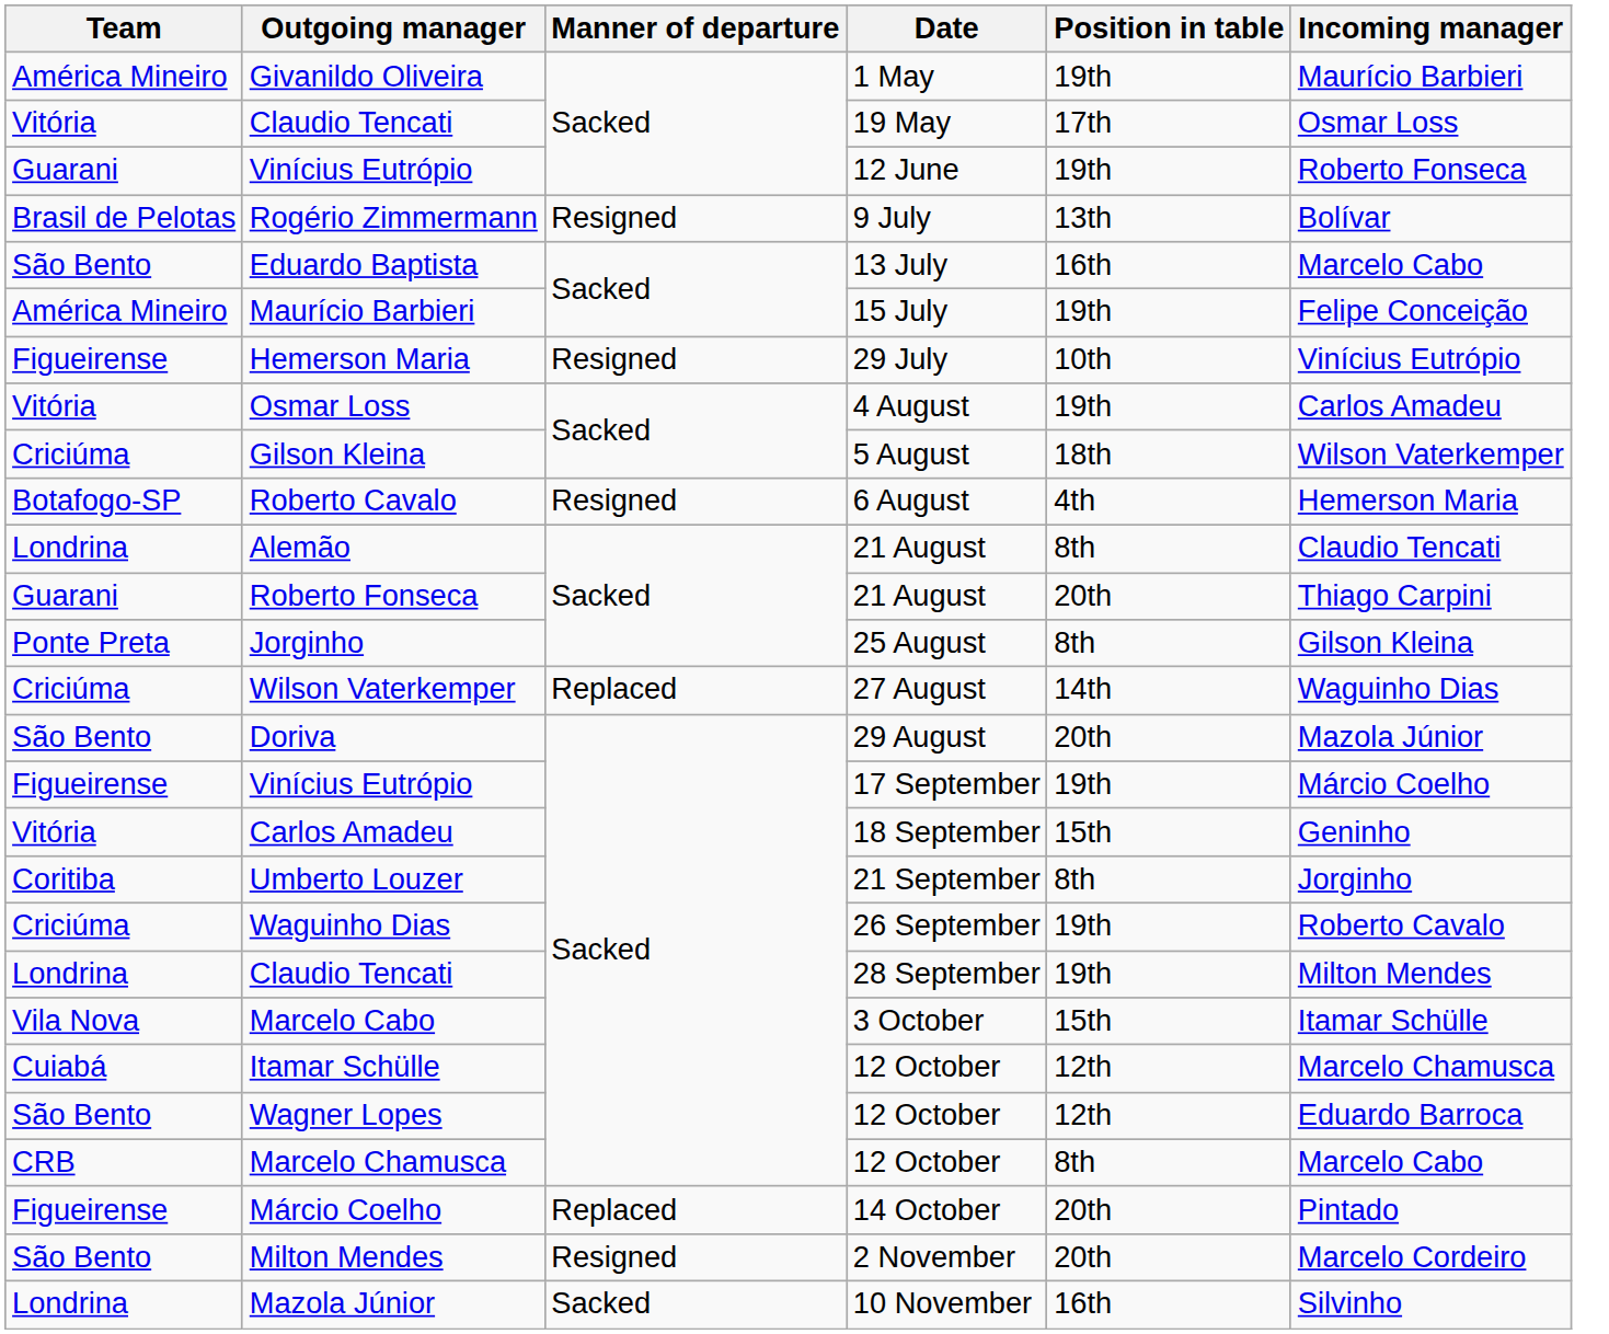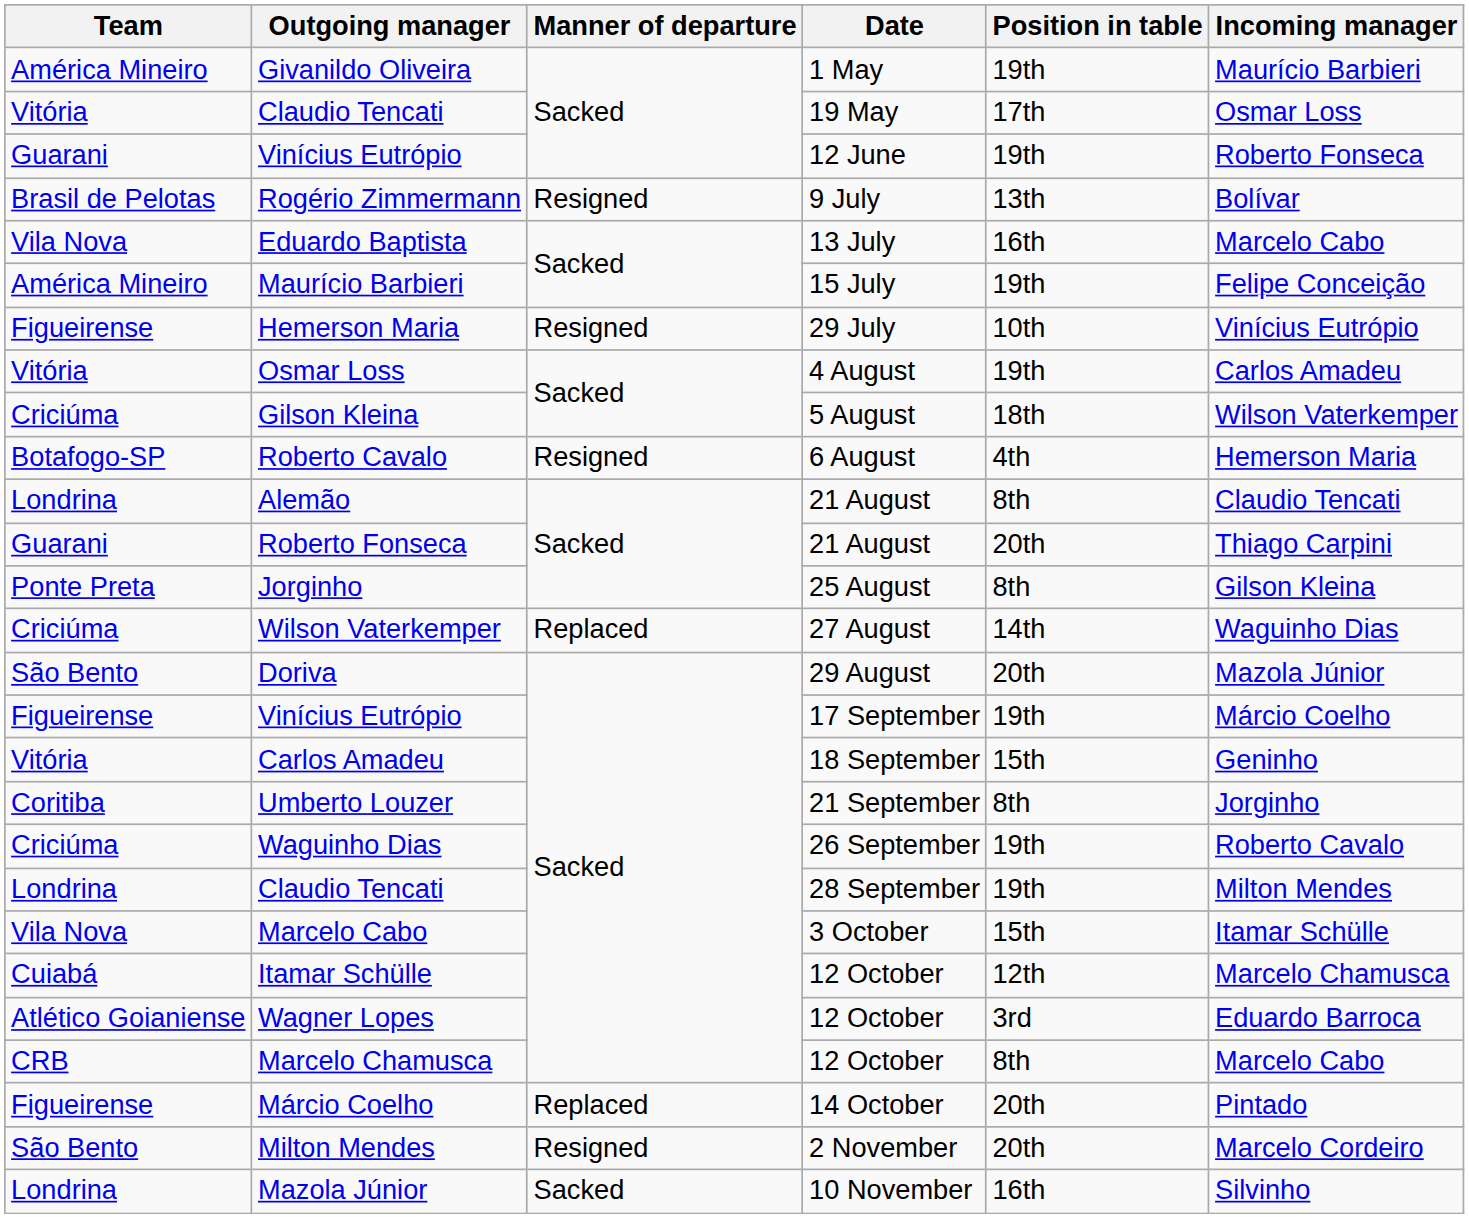Eduardo Baptista | Team: São Bento -> Vila Nova
Wagner Lopes | Team: São Bento -> Atlético Goianiense
Wagner Lopes | Position in table: 12th -> 3rd
